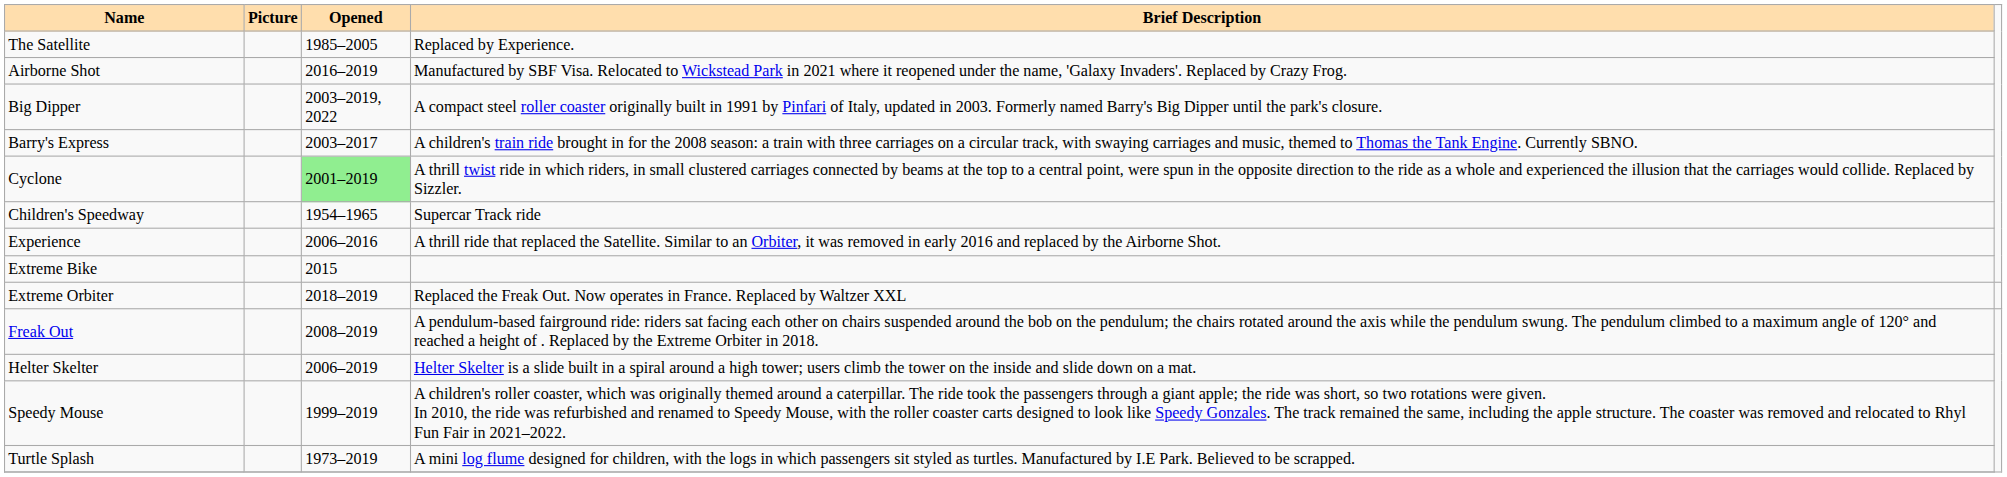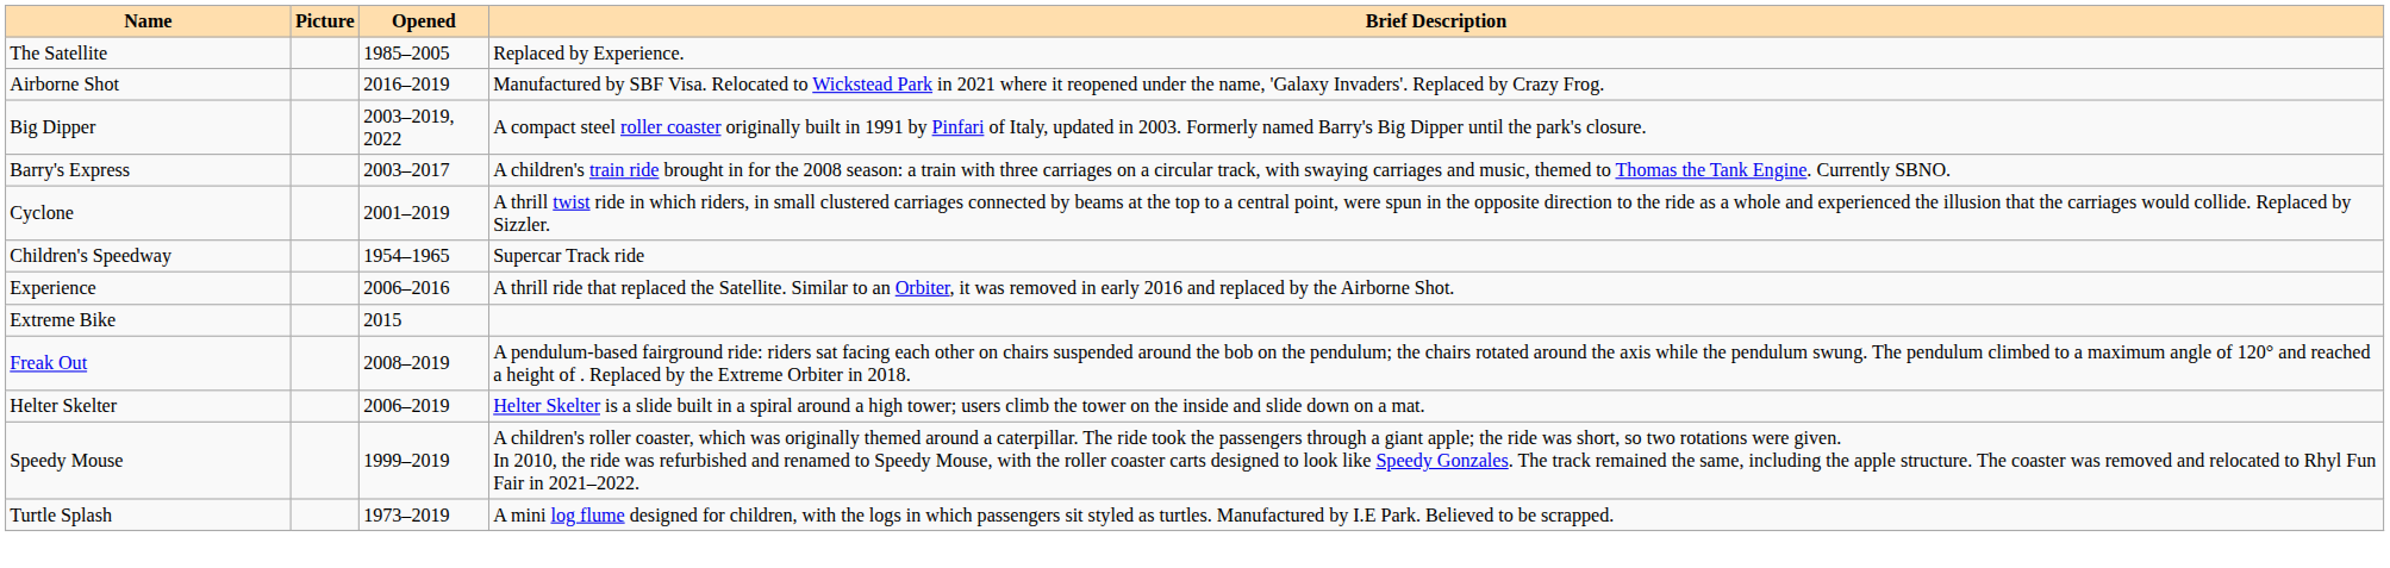Cyclone | Opened: lightgreen background -> no background
- row: Extreme Orbiter | 2018–2019 | Replaced the Freak Out. Now operates in France. Replaced by Waltzer XXL
